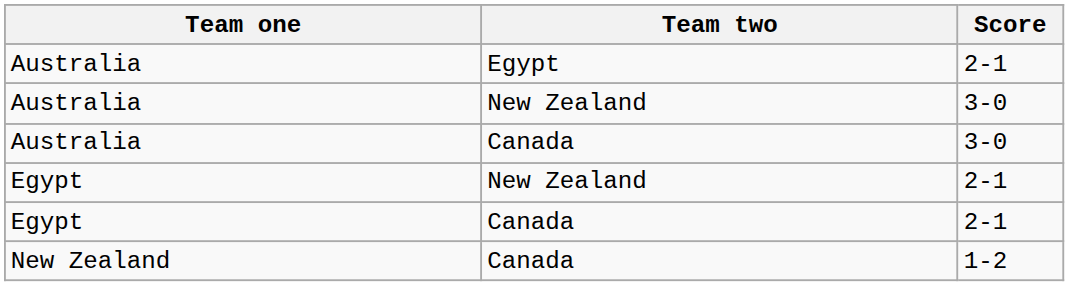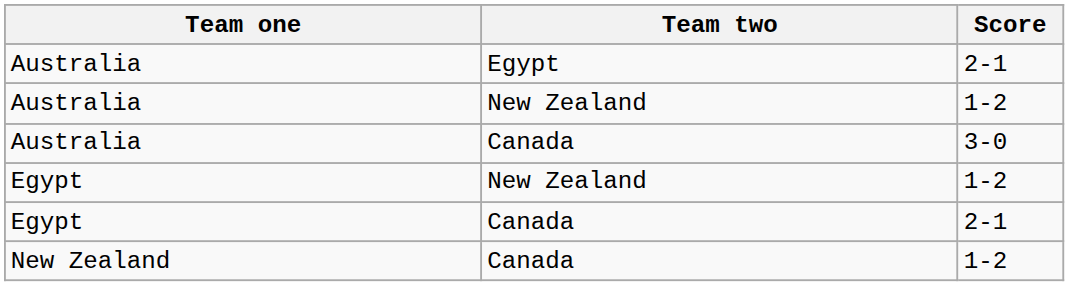Australia / New Zealand | Score: 3-0 -> 1-2
Egypt / New Zealand | Score: 2-1 -> 1-2
